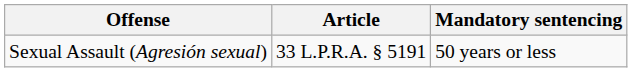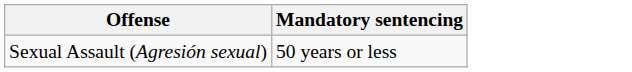- column: Article | 33 L.P.R.A. § 5191
